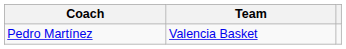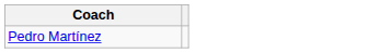- column: Team | Valencia Basket
